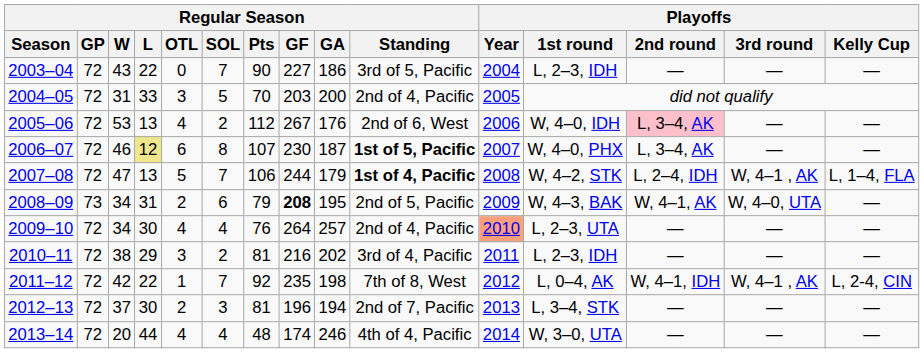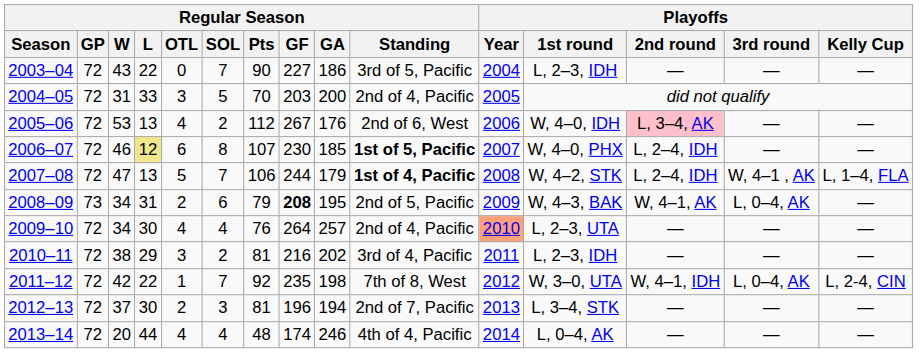2006–07 | Regular Season / GA: 187 -> 185
2006–07 | Playoffs / 2nd round: L, 3–4, AK -> L, 2–4, IDH
2008–09 | Playoffs / 3rd round: W, 4–0, UTA -> L, 0–4, AK
2011–12 | Playoffs / 1st round: L, 0–4, AK -> W, 3–0, UTA
2011–12 | Playoffs / 3rd round: W, 4–1 , AK -> L, 0–4, AK
2013–14 | Playoffs / 1st round: W, 3–0, UTA -> L, 0–4, AK
